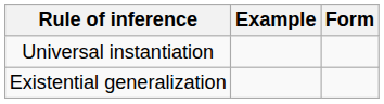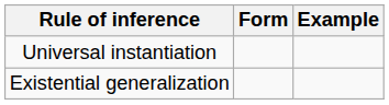columns swapped: Form <-> Example
